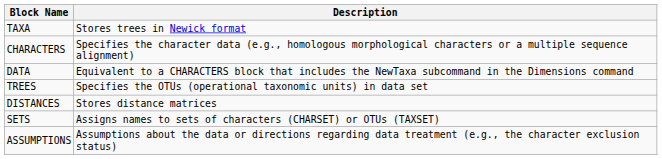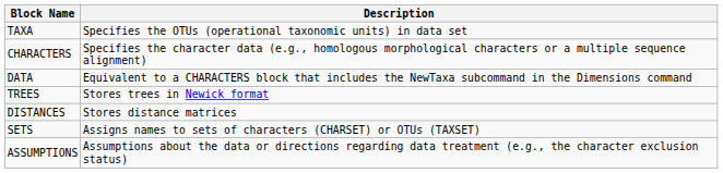TAXA | Description: Stores trees in Newick format -> Specifies the OTUs (operational taxonomic units) in data set
TREES | Description: Specifies the OTUs (operational taxonomic units) in data set -> Stores trees in Newick format
